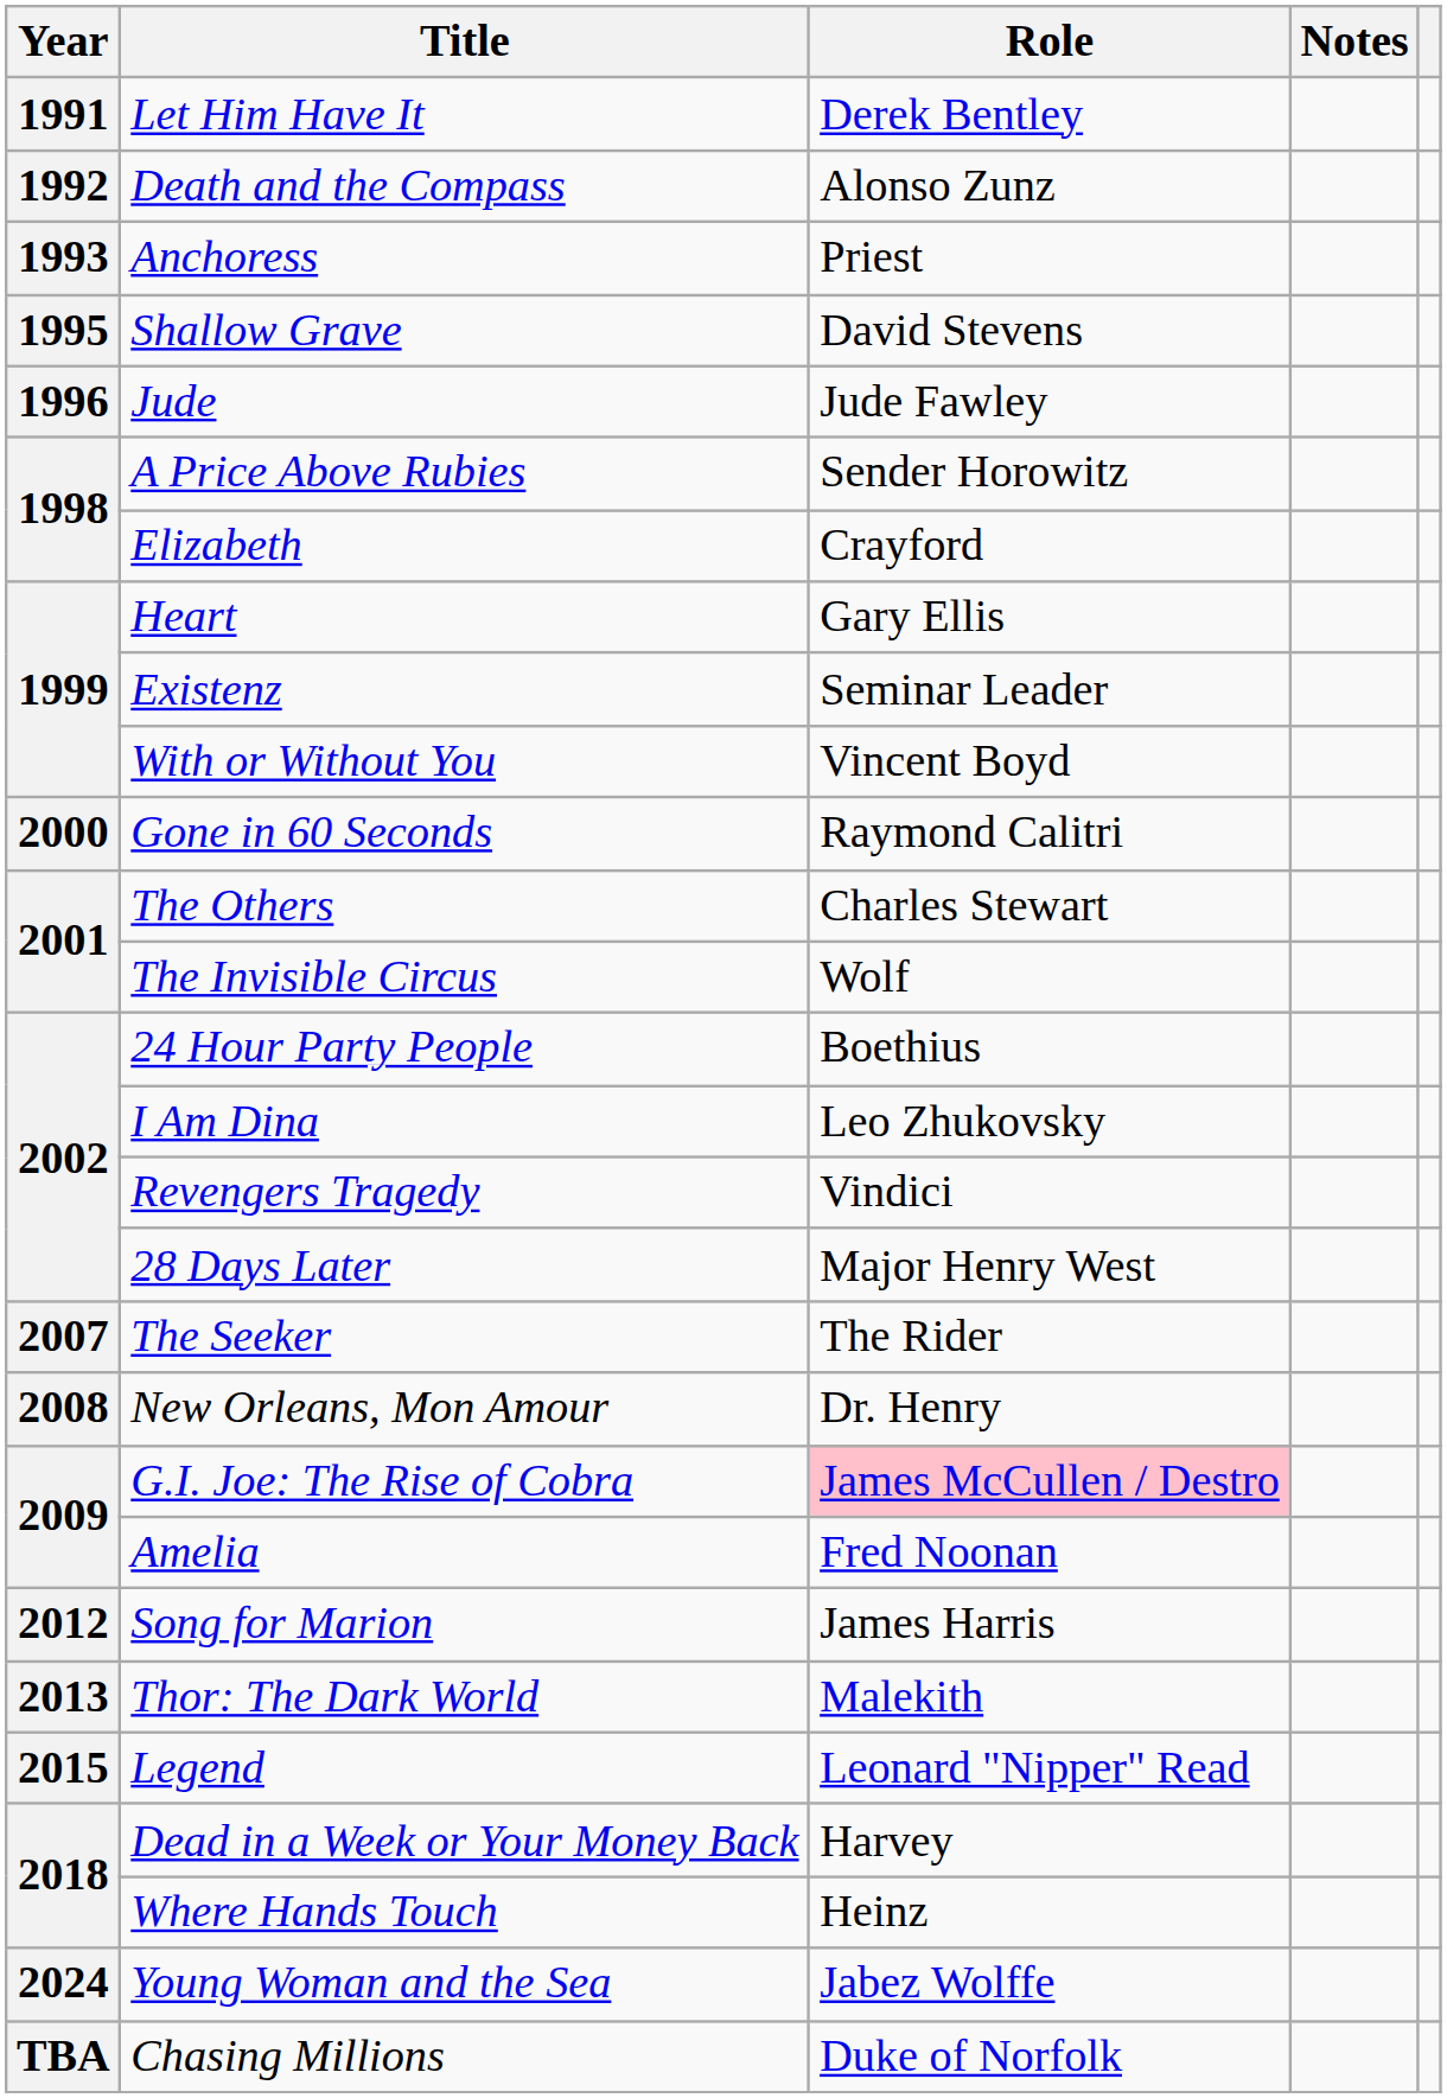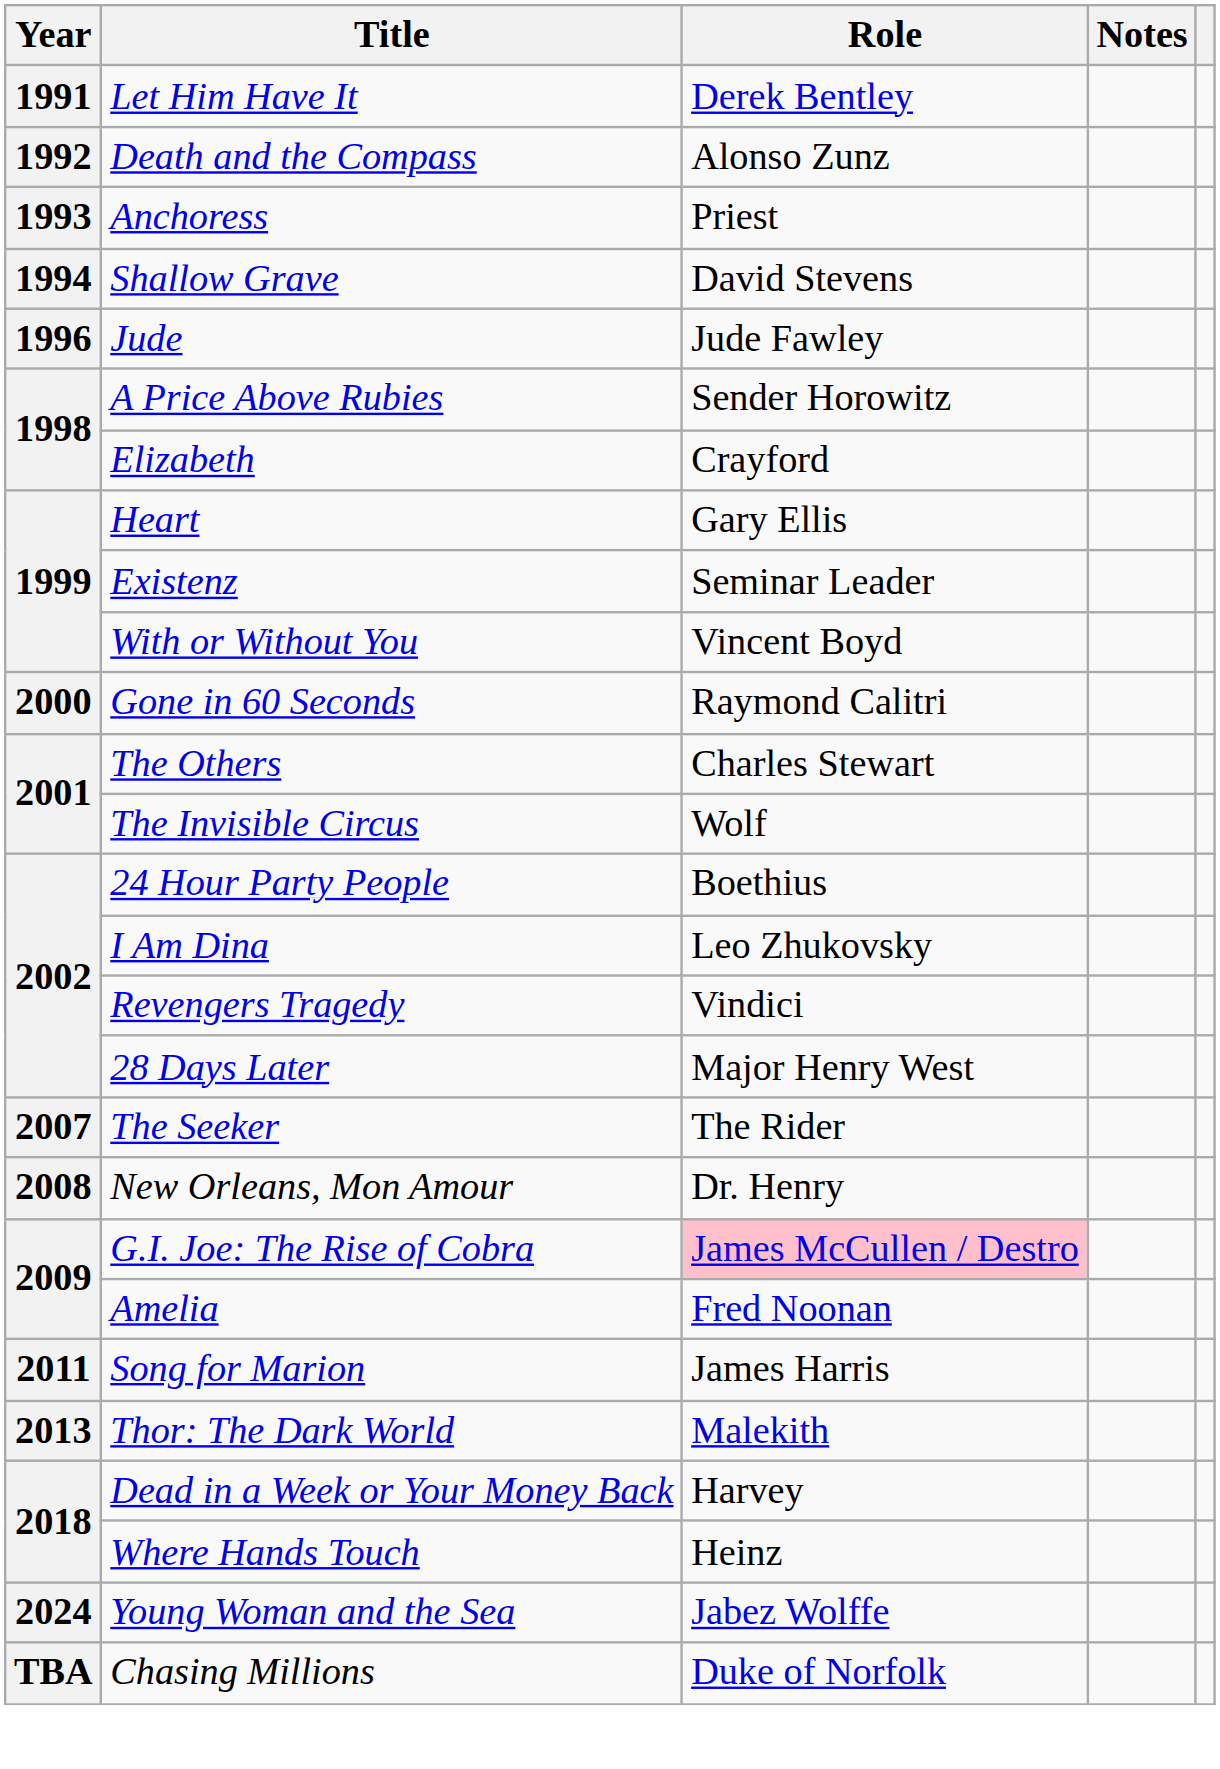Shallow Grave | Year: 1995 -> 1994
Song for Marion | Year: 2012 -> 2011
- row: 2015 | Legend | Leonard "Nipper" Read
